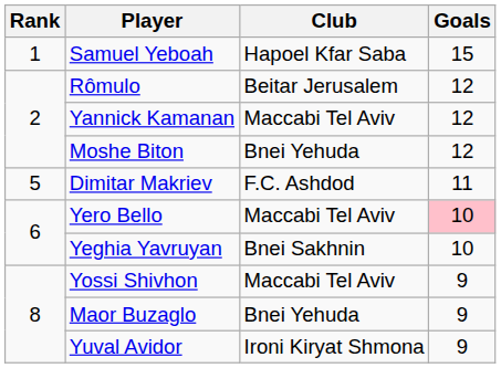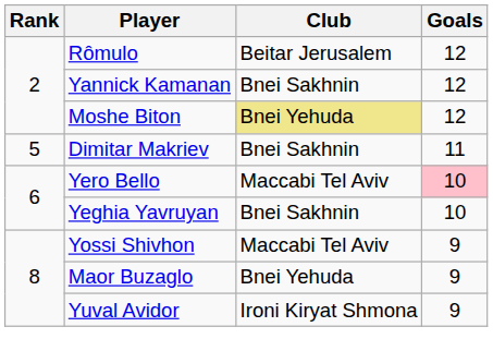- row: 1 | Samuel Yeboah | Hapoel Kfar Saba | 15
Yannick Kamanan | Club: Maccabi Tel Aviv -> Bnei Sakhnin
Moshe Biton | Club: no background -> khaki background
Dimitar Makriev | Club: F.C. Ashdod -> Bnei Sakhnin
